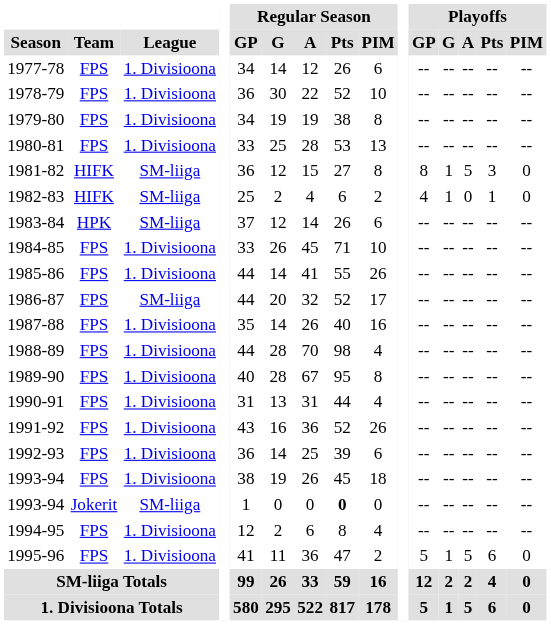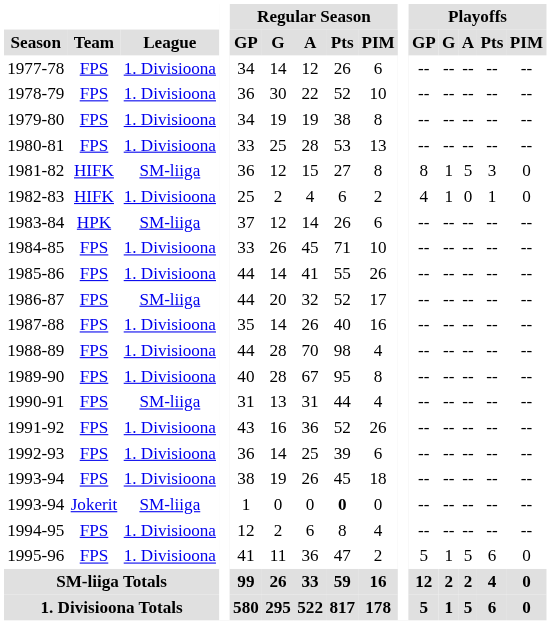1982-83 | League: SM-liiga -> 1. Divisioona
1990-91 | League: 1. Divisioona -> SM-liiga
